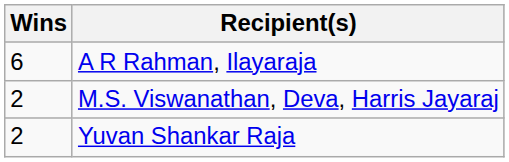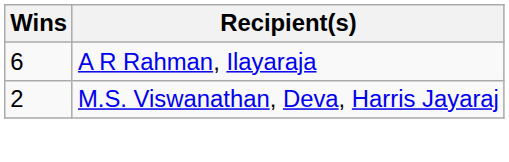- row: 2 | Yuvan Shankar Raja
